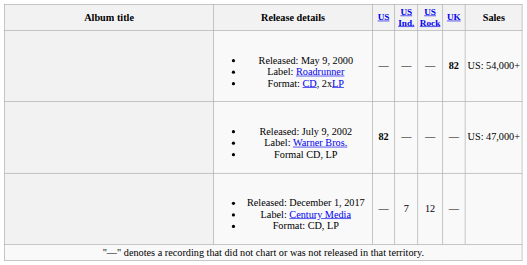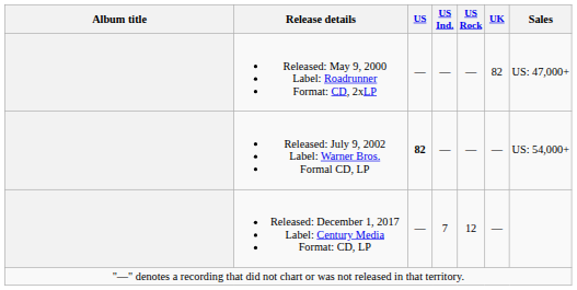Released: May 9, 2000 Label: Roadrunner Format: CD, 2xLP | UK: bold -> normal
Released: May 9, 2000 Label: Roadrunner Format: CD, 2xLP | Sales: US: 54,000+ -> US: 47,000+
Released: July 9, 2002 Label: Warner Bros. Formal CD, LP | Sales: US: 47,000+ -> US: 54,000+
